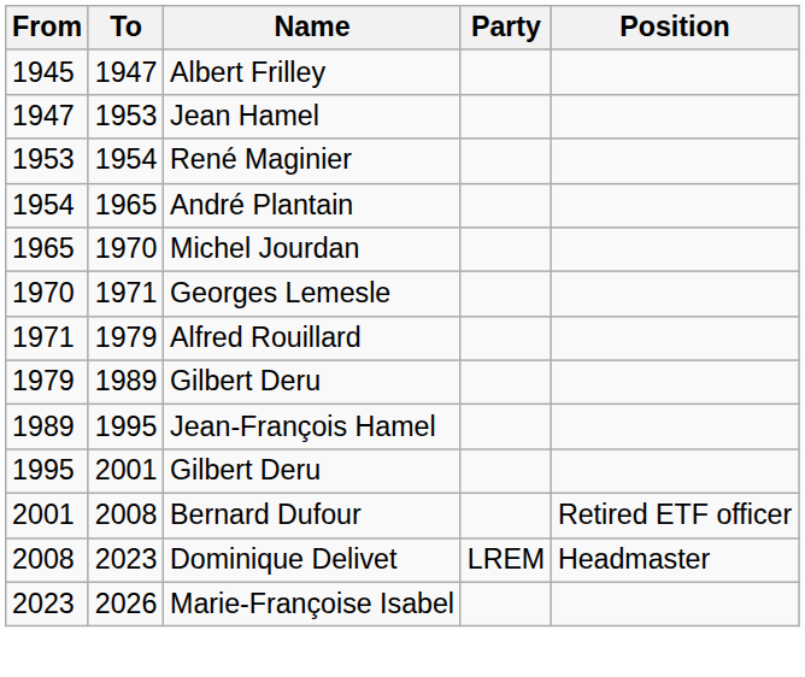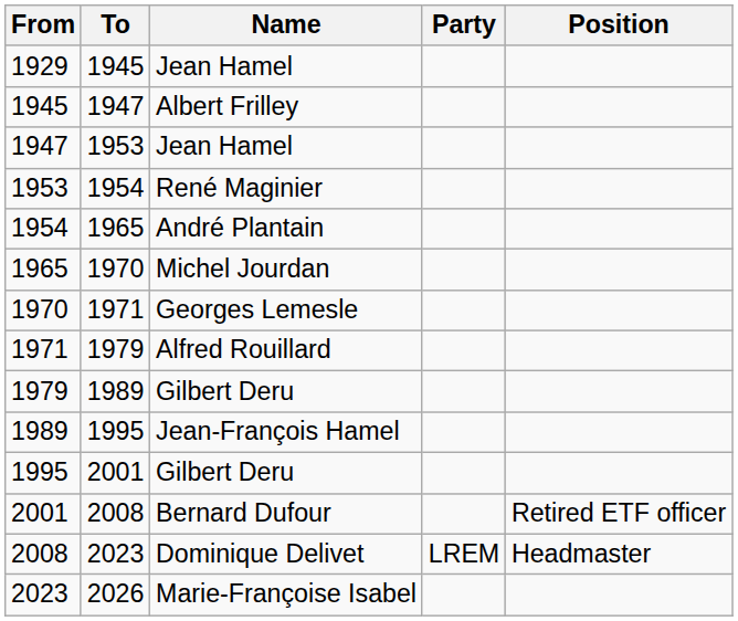+ row: 1929 | 1945 | Jean Hamel
